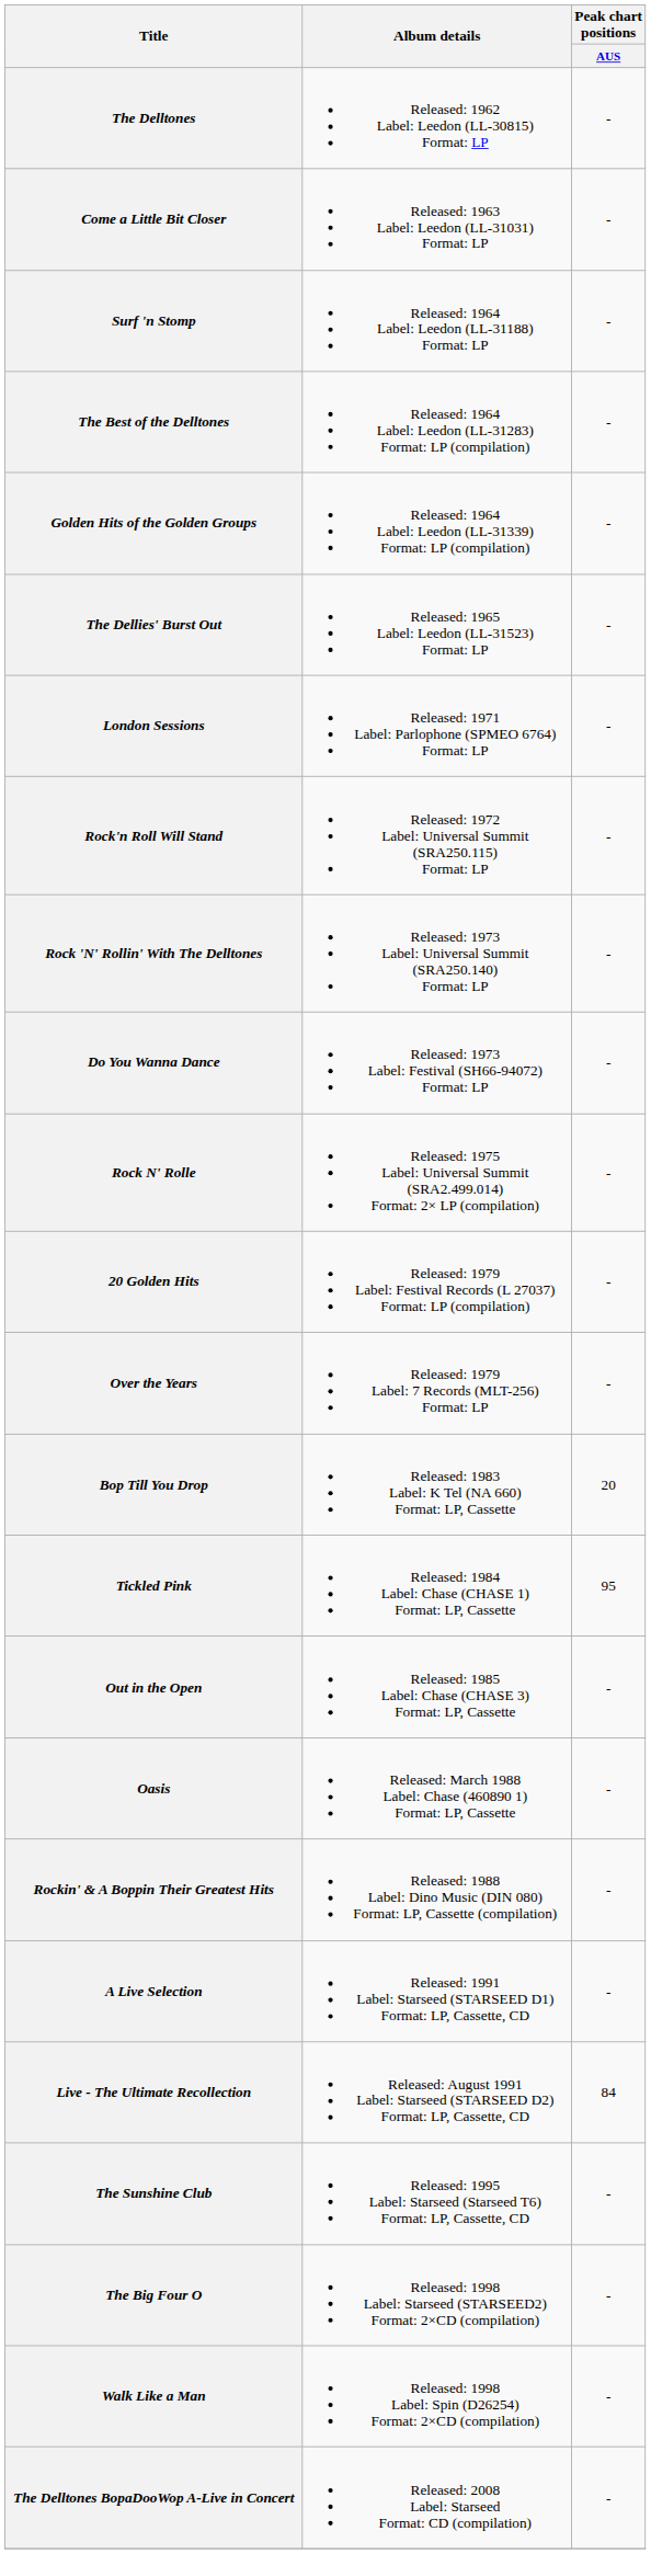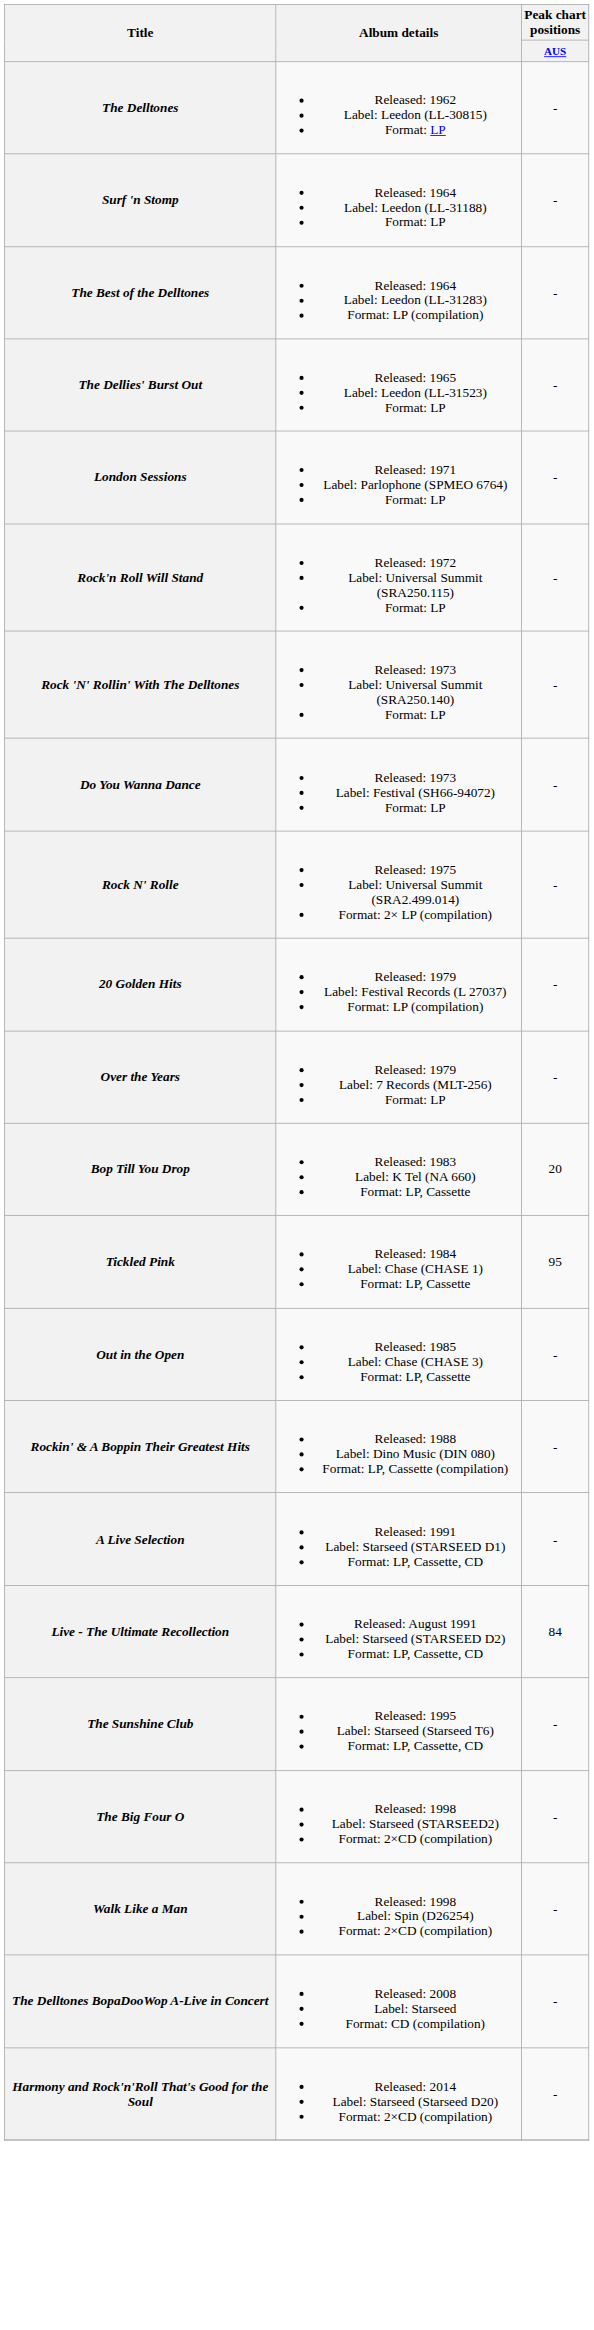- row: Come a Little Bit Closer | Released: 1963 Label: Leedon (LL-31031) Format: LP | -
- row: Golden Hits of the Golden Groups | Released: 1964 Label: Leedon (LL-31339) Format: LP (compilation) | -
- row: Oasis | Released: March 1988 Label: Chase (460890 1) Format: LP, Cassette | -
+ row: Harmony and Rock'n'Roll That's Good for the Soul | Released: 2014 Label: Starseed (Starseed D20) Format: 2×CD (compilation) | -
